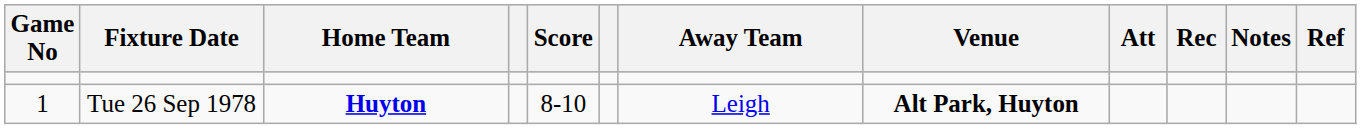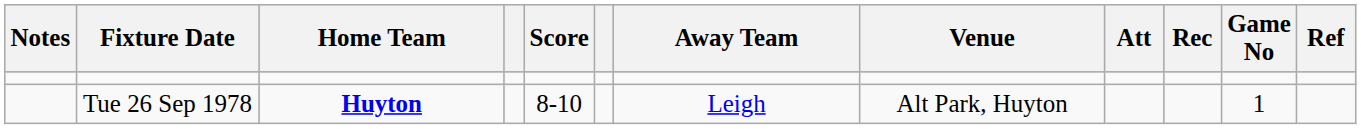columns swapped: Game No <-> Notes
Tue 26 Sep 1978 | Venue: bold -> normal
